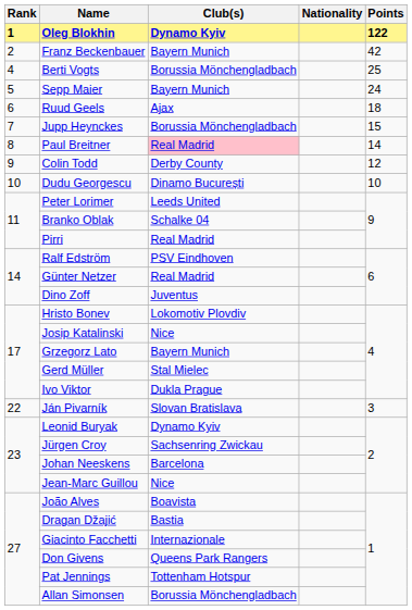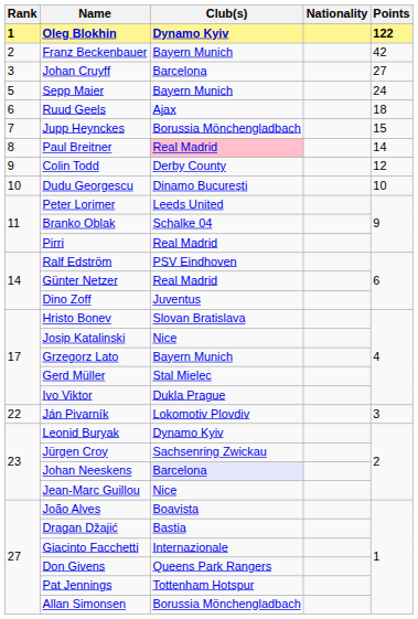+ row: 3 | Johan Cruyff | Barcelona | 27
- row: 4 | Berti Vogts | Borussia Mönchengladbach | 25
Hristo Bonev | Club(s): Lokomotiv Plovdiv -> Slovan Bratislava
Ján Pivarník | Club(s): Slovan Bratislava -> Lokomotiv Plovdiv
Johan Neeskens | Club(s): no background -> lavender background
